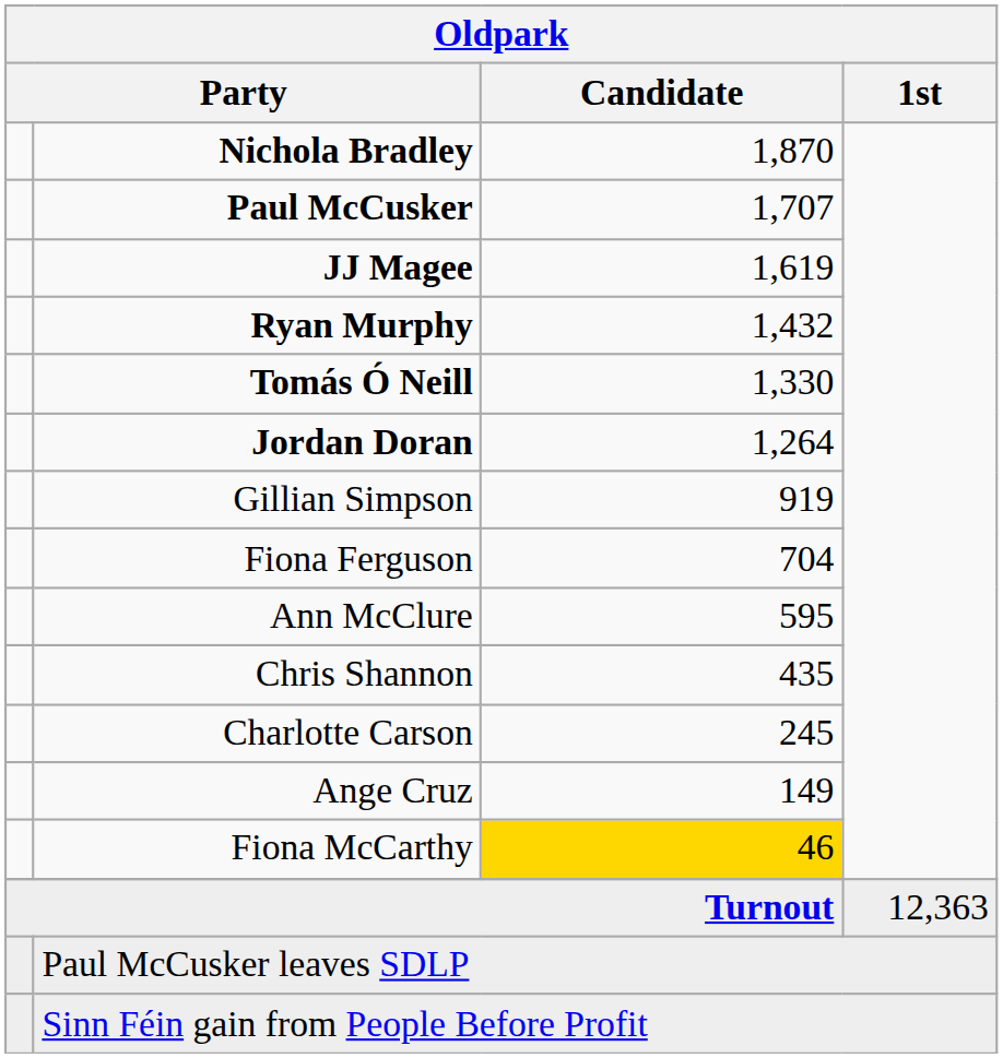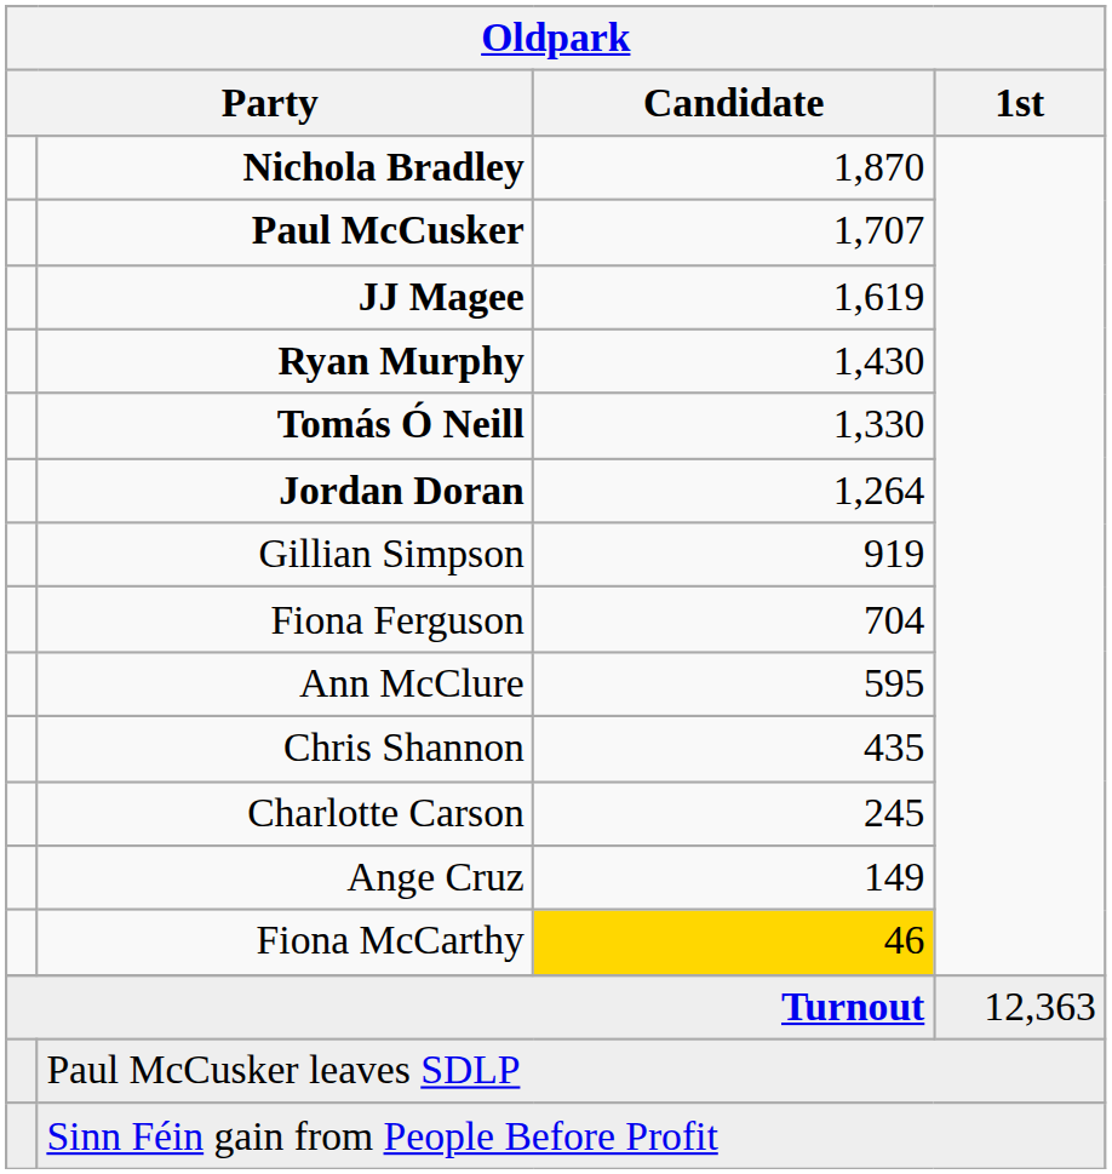Ryan Murphy | Oldpark / Candidate: 1,432 -> 1,430
